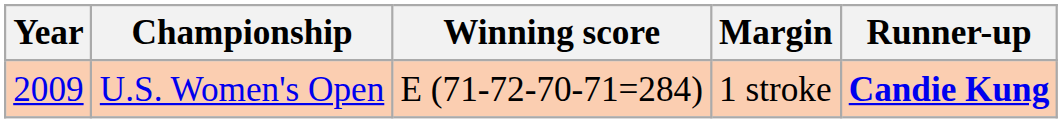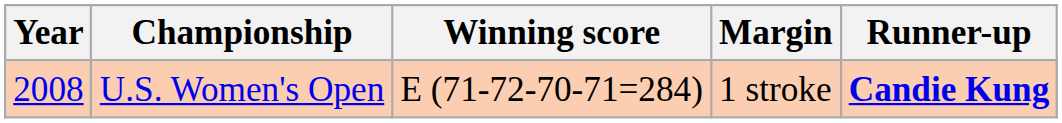U.S. Women's Open | Year: 2009 -> 2008
